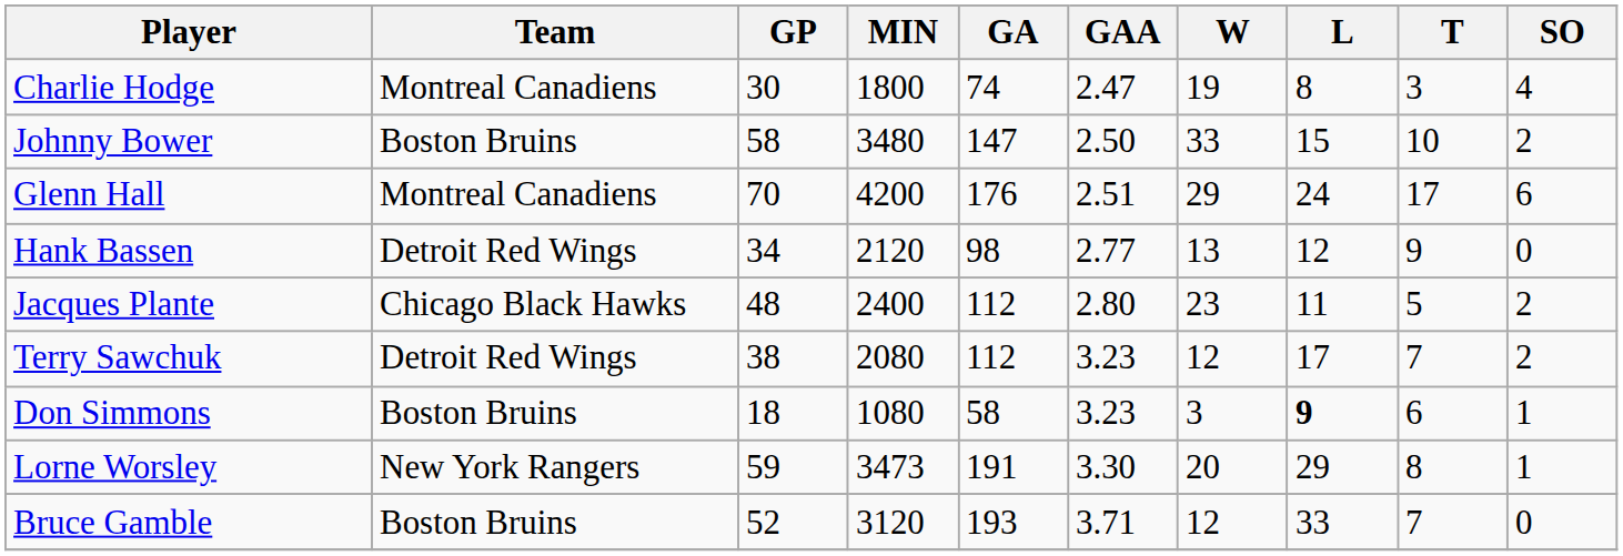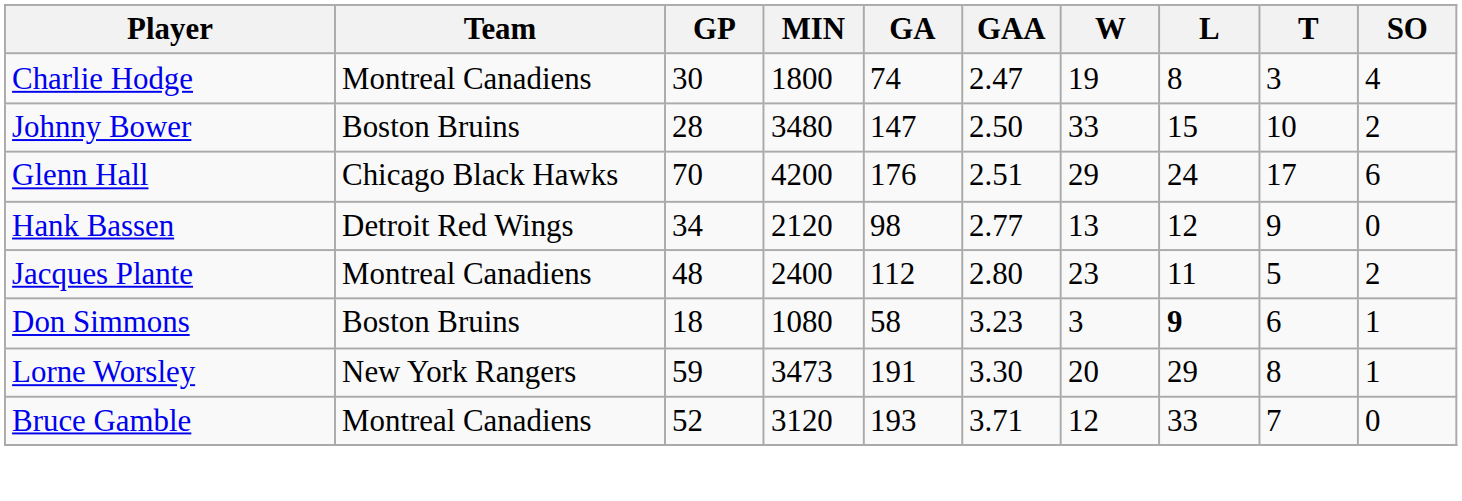Johnny Bower | GP: 58 -> 28
Glenn Hall | Team: Montreal Canadiens -> Chicago Black Hawks
Jacques Plante | Team: Chicago Black Hawks -> Montreal Canadiens
- row: Terry Sawchuk | Detroit Red Wings | 38 | 2080 | 112 | 3.23 | 12 | 17 | 7 | 2
Bruce Gamble | Team: Boston Bruins -> Montreal Canadiens
